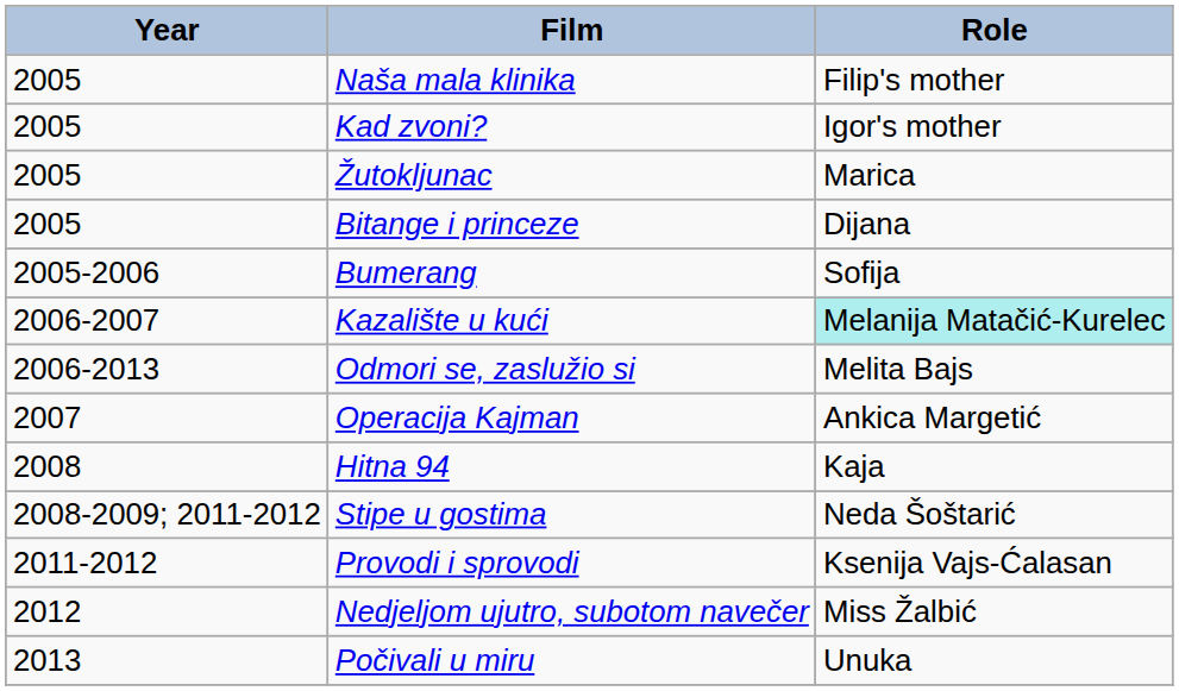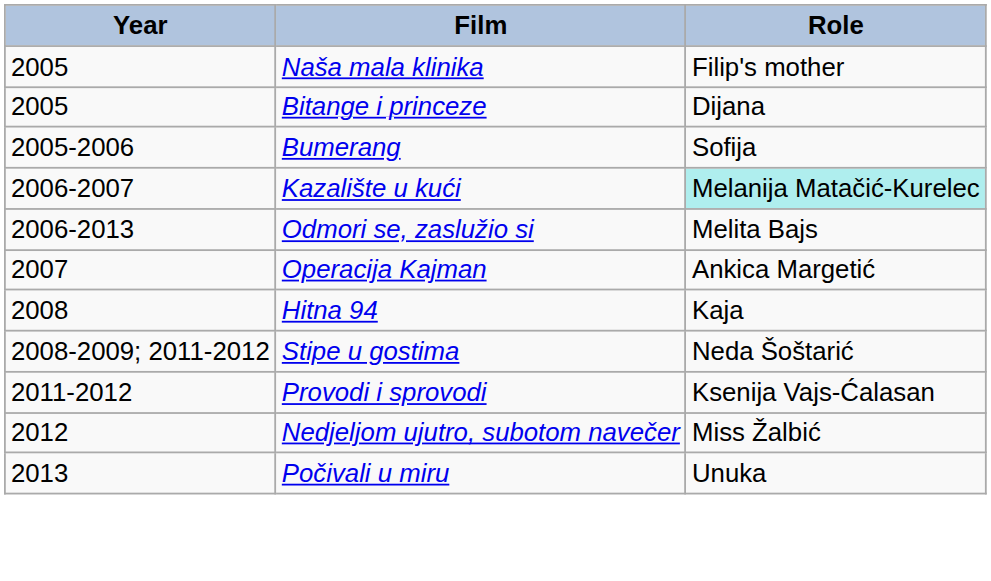- row: 2005 | Kad zvoni? | Igor's mother
- row: 2005 | Žutokljunac | Marica
